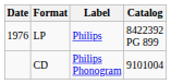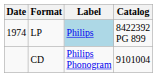LP | Date: 1976 -> 1974
LP | Label: no background -> lightblue background
